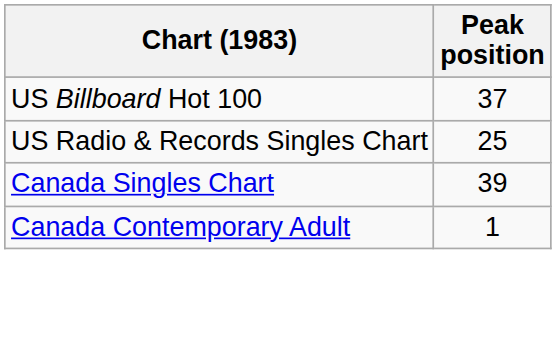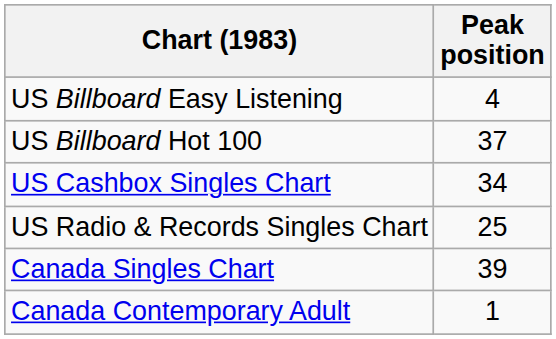+ row: US Billboard Easy Listening | 4
+ row: US Cashbox Singles Chart | 34
